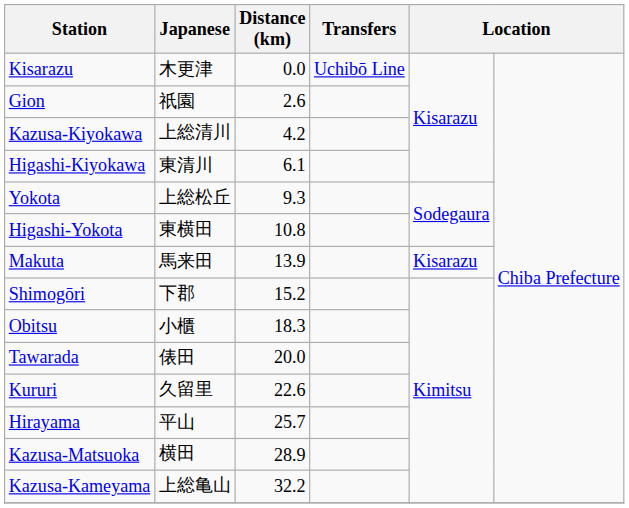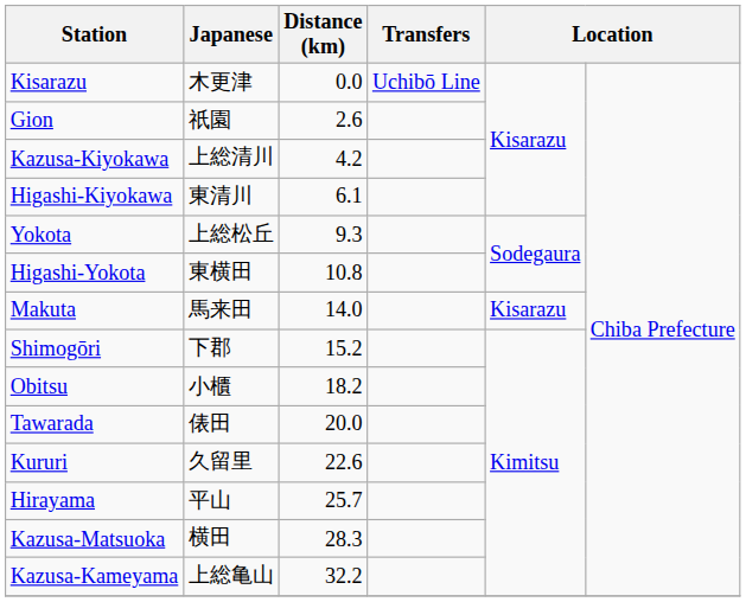Makuta | Distance (km): 13.9 -> 14.0
Obitsu | Distance (km): 18.3 -> 18.2
Kazusa-Matsuoka | Distance (km): 28.9 -> 28.3
